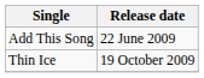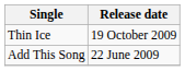rows swapped: Add This Song <-> Thin Ice
